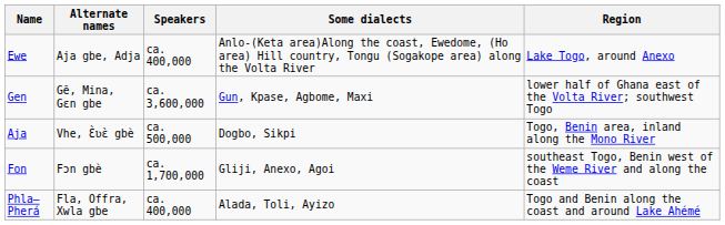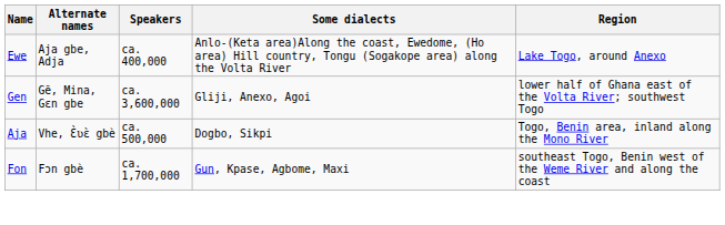Gen | Some dialects: Gun, Kpase, Agbome, Maxi -> Gliji, Anexo, Agoi
Fon | Some dialects: Gliji, Anexo, Agoi -> Gun, Kpase, Agbome, Maxi
- row: Phla–Pherá | Fla, Offra, Xwla gbe | ca. 400,000 | Alada, Toli, Ayizo | Togo and Benin along the coast and around Lake Ahémé
